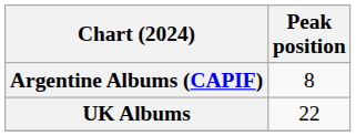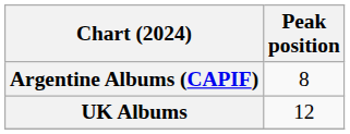UK Albums | Peak position: 22 -> 12
